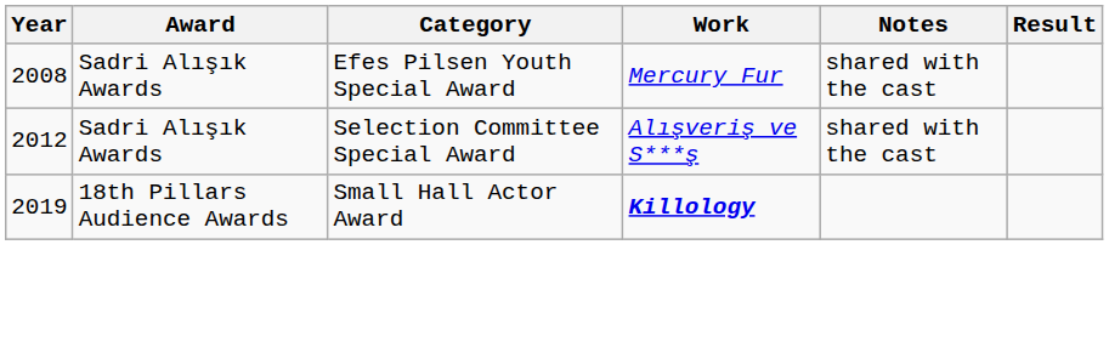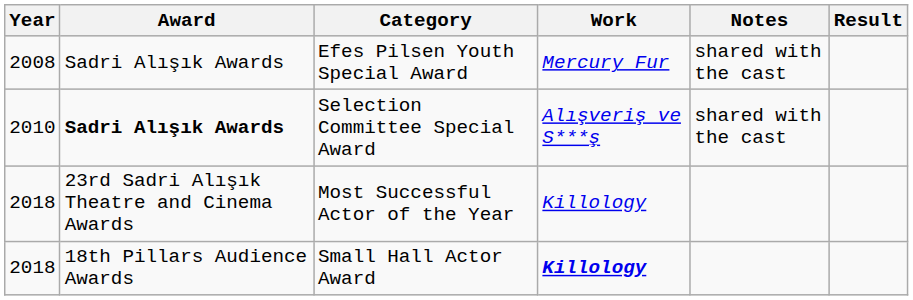Selection Committee Special Award | Year: 2012 -> 2010
Selection Committee Special Award | Award: normal -> bold
+ row: 2018 | 23rd Sadri Alışık Theatre and Cinema Awards | Most Successful Actor of the Year | Killology
Small Hall Actor Award | Year: 2019 -> 2018
